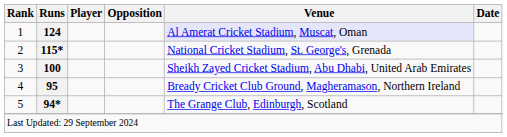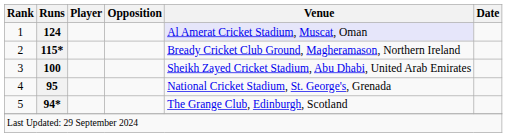2 | Venue: National Cricket Stadium, St. George's, Grenada -> Bready Cricket Club Ground, Magheramason, Northern Ireland
4 | Venue: Bready Cricket Club Ground, Magheramason, Northern Ireland -> National Cricket Stadium, St. George's, Grenada
